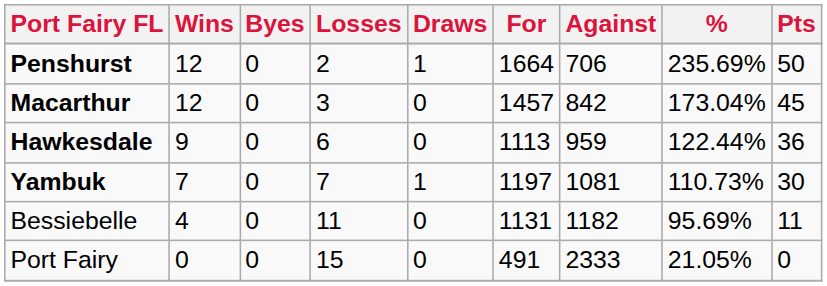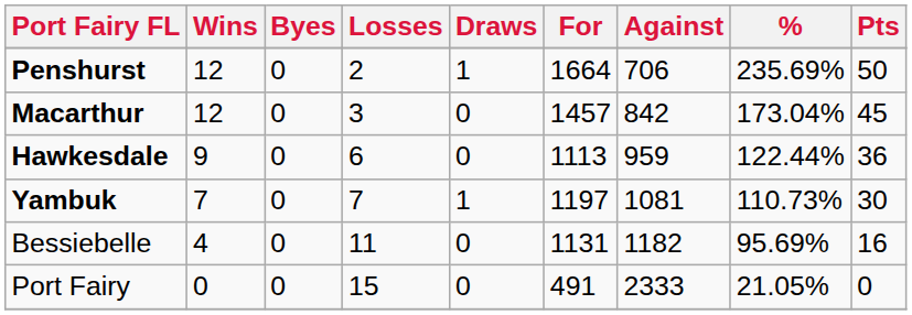Bessiebelle | Pts: 11 -> 16
